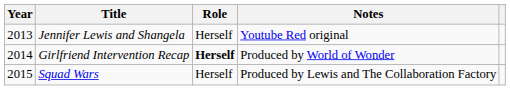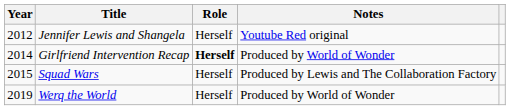Jennifer Lewis and Shangela | Year: 2013 -> 2012
+ row: 2019 | Werq the World | Herself | Produced by World of Wonder
